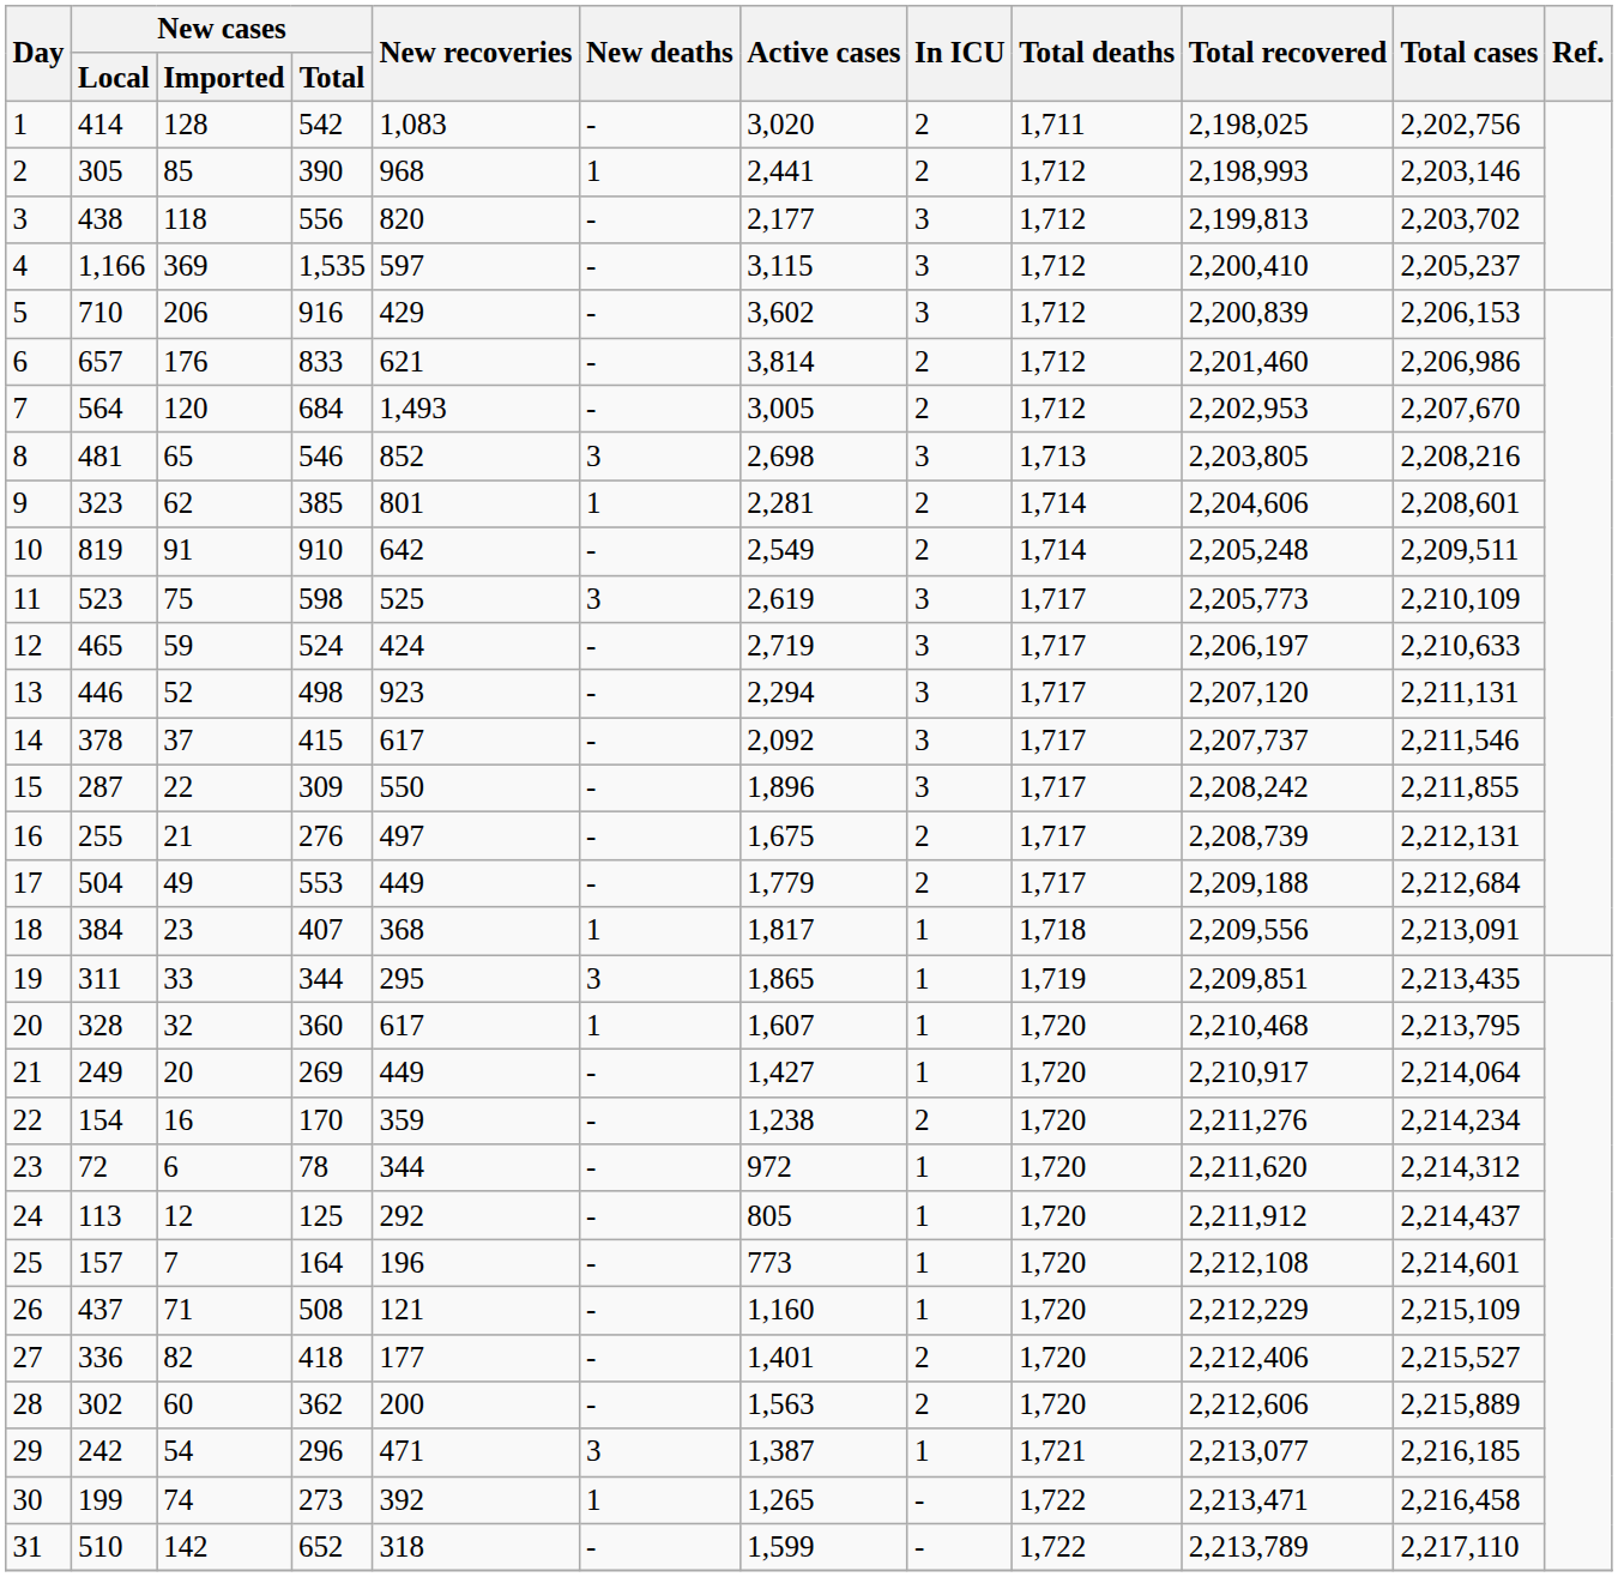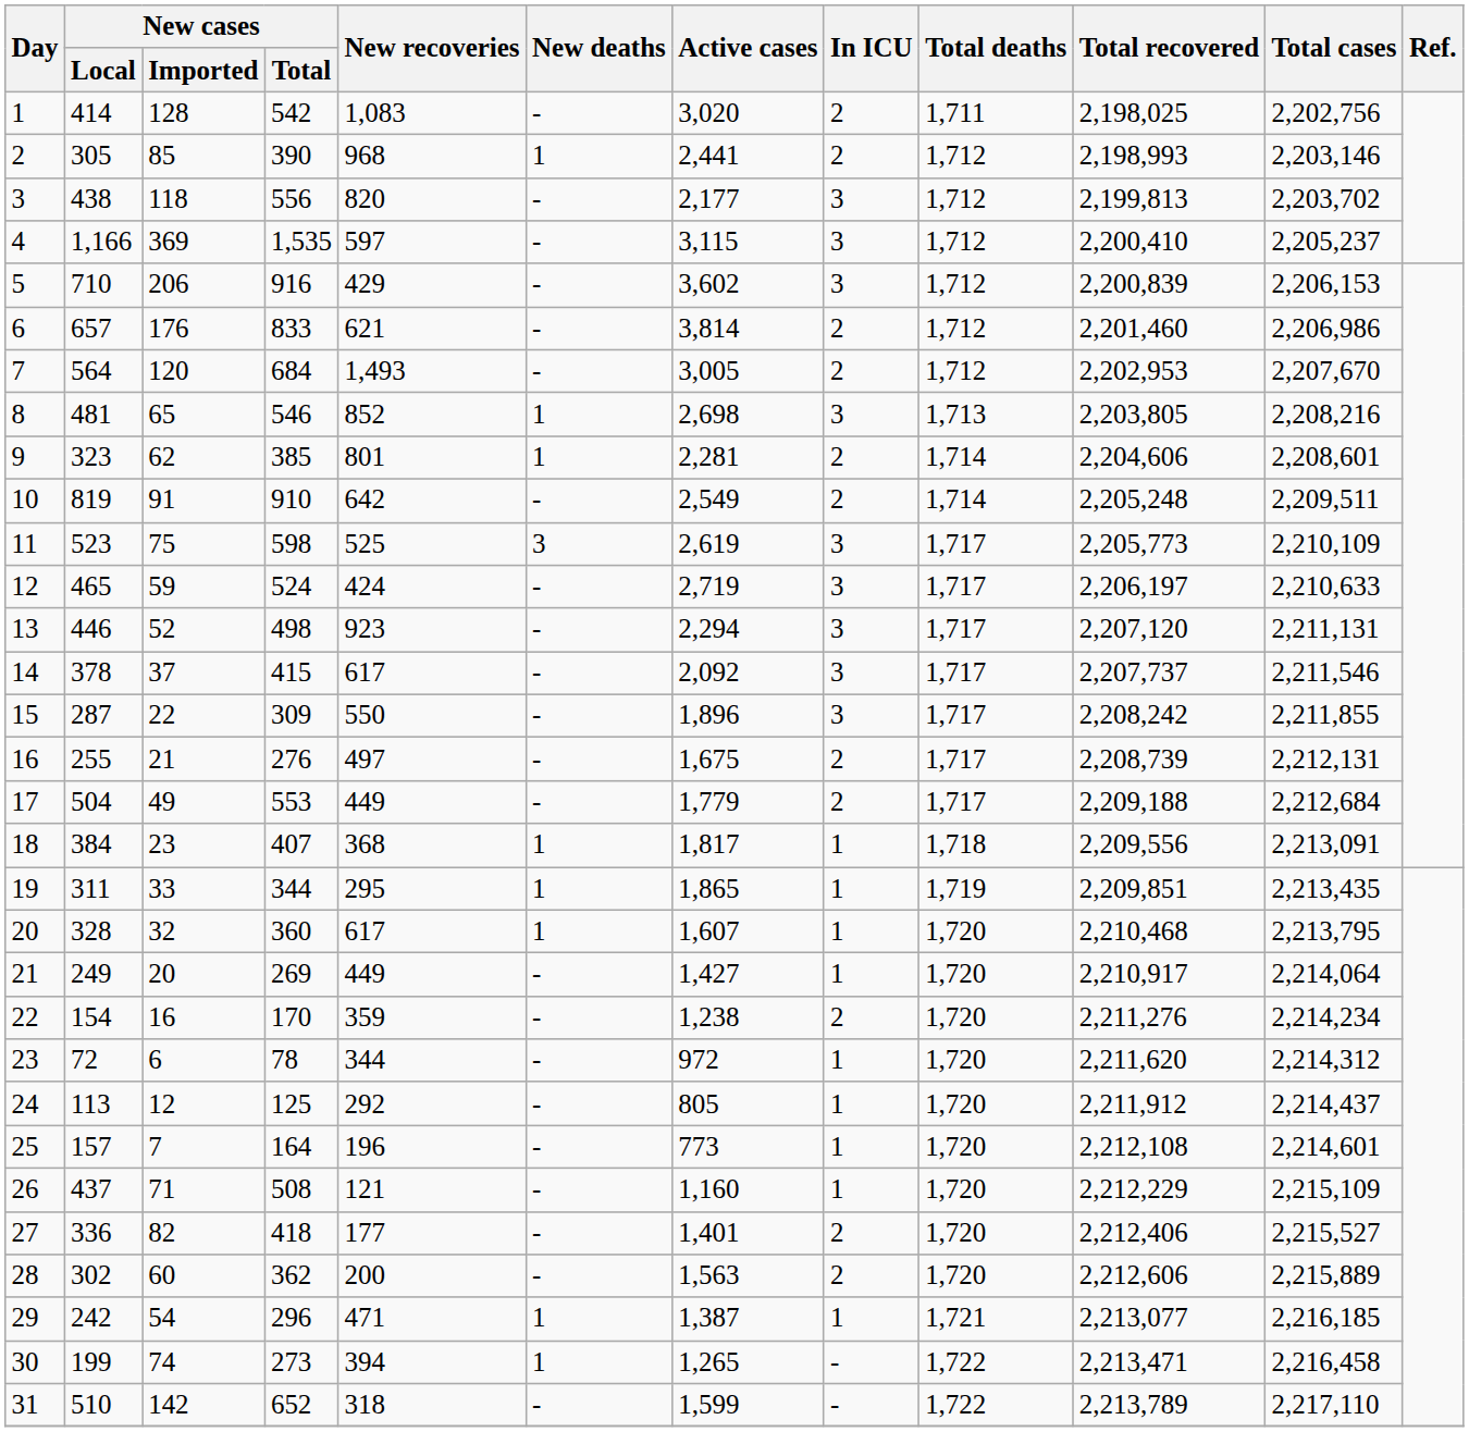8 | New deaths: 3 -> 1
19 | New deaths: 3 -> 1
29 | New deaths: 3 -> 1
30 | New recoveries: 392 -> 394
